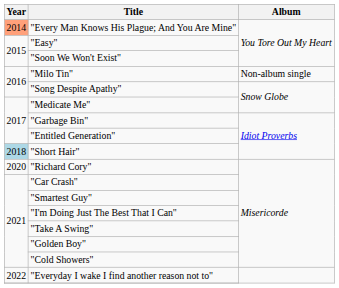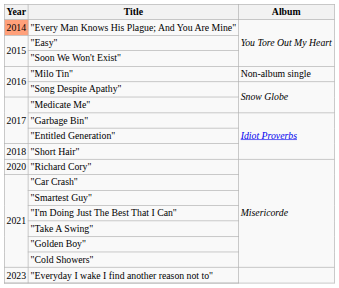"Short Hair" | Year: lightblue background -> no background
"Everyday I wake I find another reason not to" | Year: 2022 -> 2023
